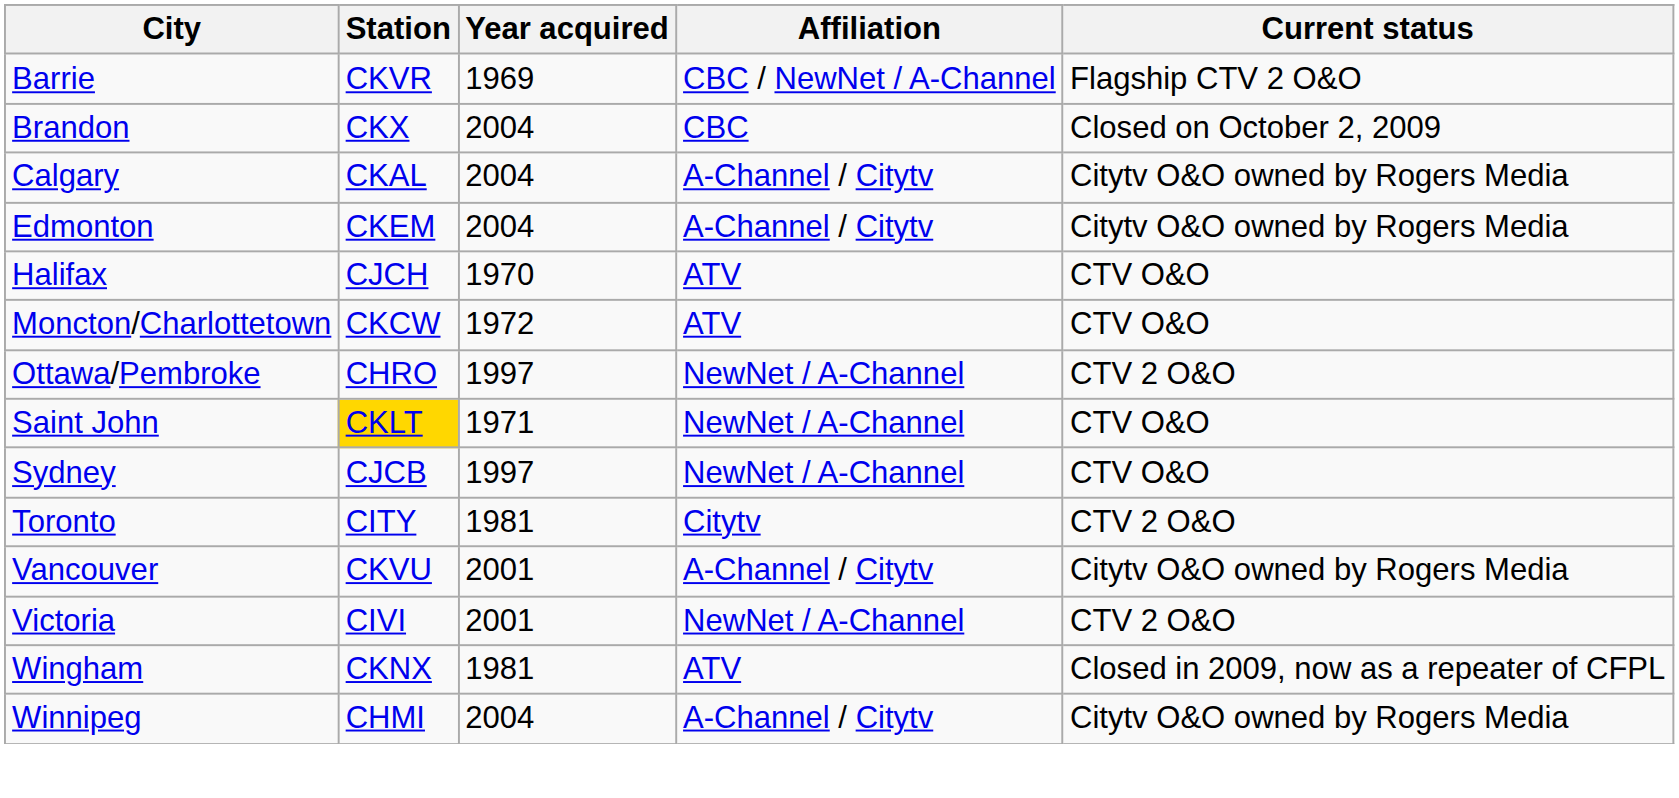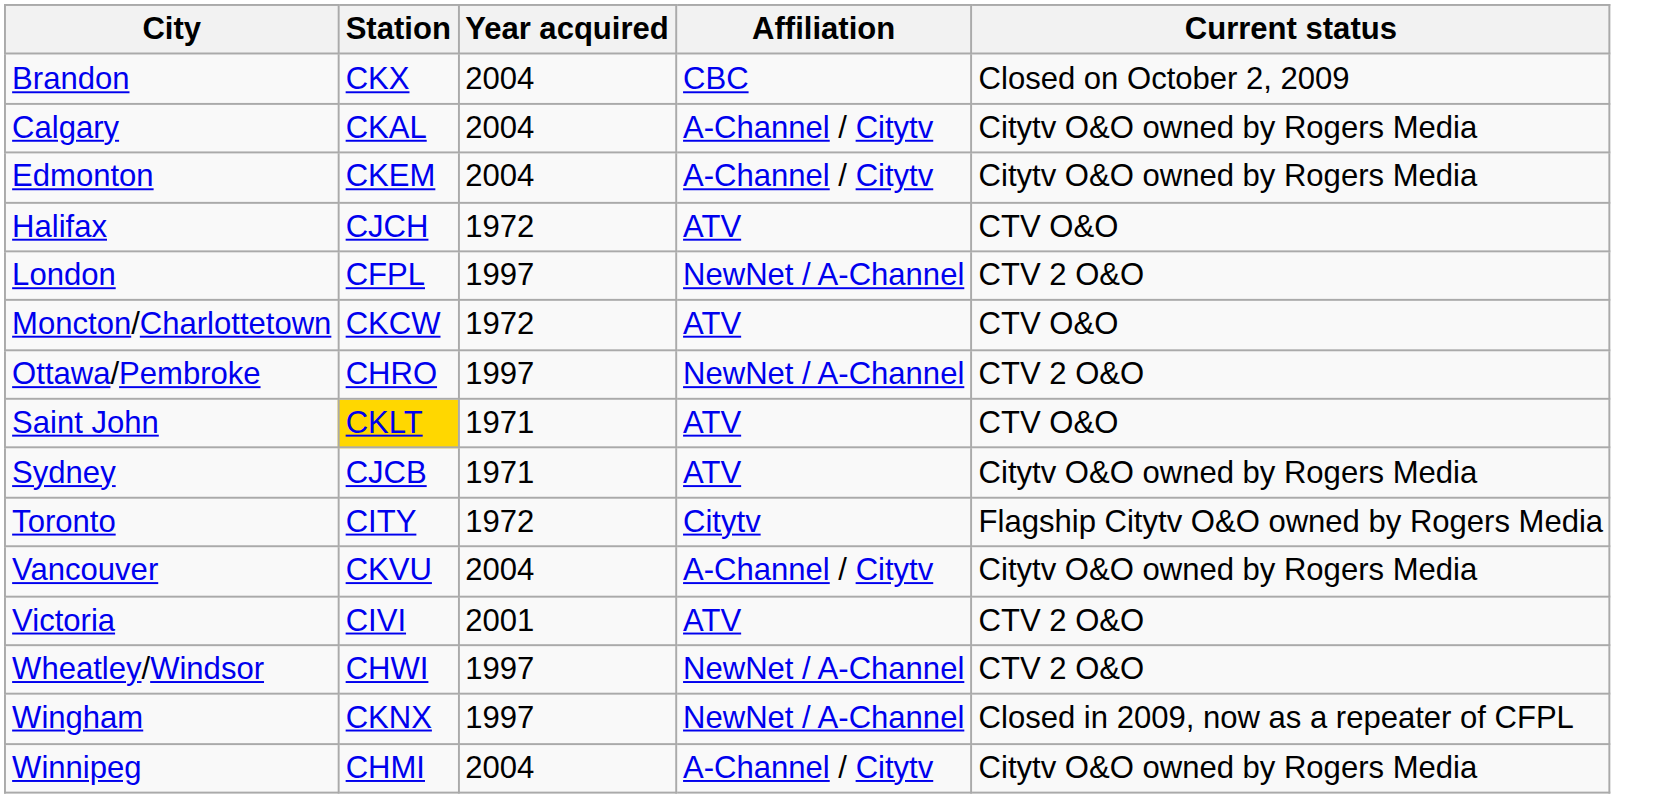- row: Barrie | CKVR | 1969 | CBC / NewNet / A-Channel | Flagship CTV 2 O&O
Halifax | Year acquired: 1970 -> 1972
+ row: London | CFPL | 1997 | NewNet / A-Channel | CTV 2 O&O
Saint John | Affiliation: NewNet / A-Channel -> ATV
Sydney | Year acquired: 1997 -> 1971
Sydney | Affiliation: NewNet / A-Channel -> ATV
Sydney | Current status: CTV O&O -> Citytv O&O owned by Rogers Media
Toronto | Year acquired: 1981 -> 1972
Toronto | Current status: CTV 2 O&O -> Flagship Citytv O&O owned by Rogers Media
Vancouver | Year acquired: 2001 -> 2004
Victoria | Affiliation: NewNet / A-Channel -> ATV
+ row: Wheatley/Windsor | CHWI | 1997 | NewNet / A-Channel | CTV 2 O&O
Wingham | Year acquired: 1981 -> 1997
Wingham | Affiliation: ATV -> NewNet / A-Channel
